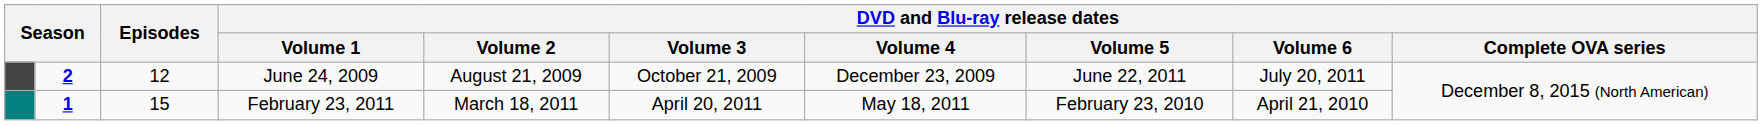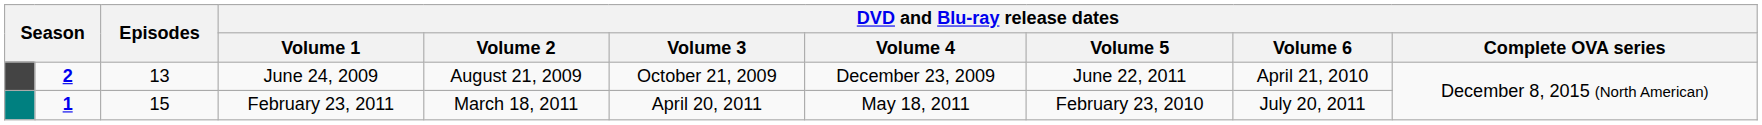June 24, 2009 | Episodes: 12 -> 13
June 24, 2009 | DVD and Blu-ray release dates / Volume 6: July 20, 2011 -> April 21, 2010
February 23, 2011 | DVD and Blu-ray release dates / Volume 6: April 21, 2010 -> July 20, 2011
